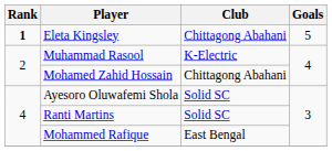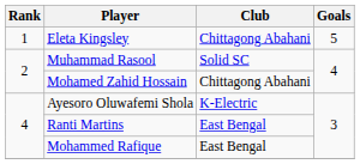Eleta Kingsley | Rank: bold -> normal
Muhammad Rasool | Club: K-Electric -> Solid SC
Ayesoro Oluwafemi Shola | Club: Solid SC -> K-Electric
Ranti Martins | Club: Solid SC -> East Bengal
